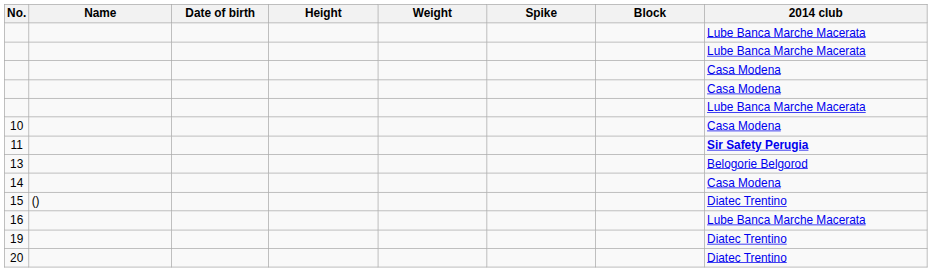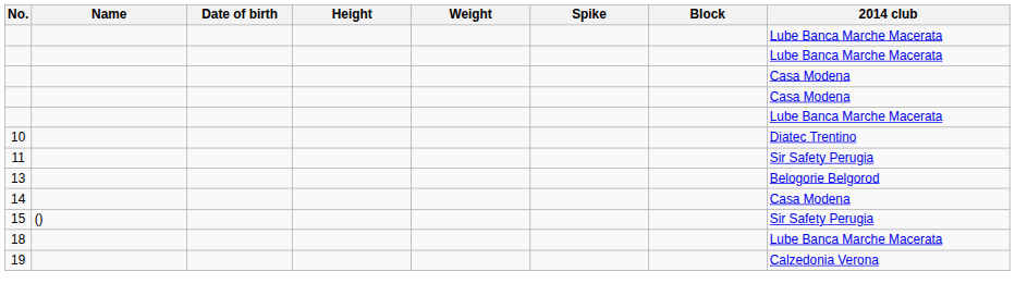10 | 2014 club: Casa Modena -> Diatec Trentino
11 | 2014 club: bold -> normal
15 | 2014 club: Diatec Trentino -> Sir Safety Perugia
- row: 16 | Lube Banca Marche Macerata
+ row: 18 | Lube Banca Marche Macerata
19 | 2014 club: Diatec Trentino -> Calzedonia Verona
- row: 20 | Diatec Trentino
